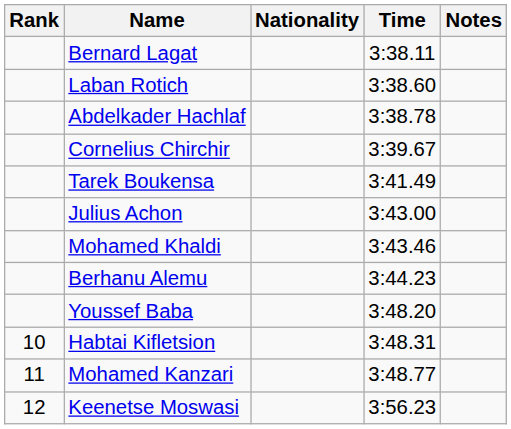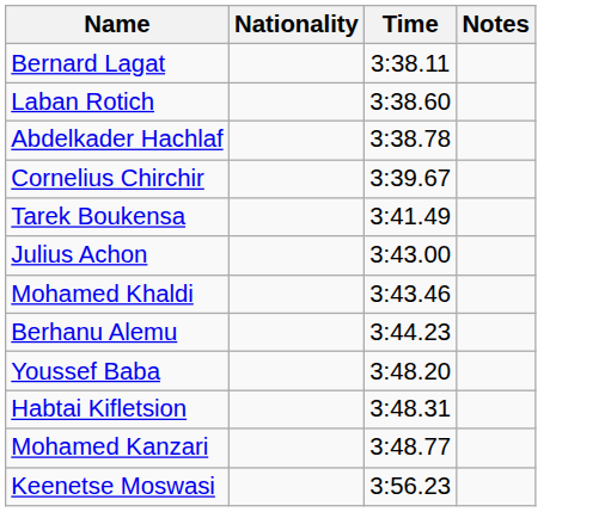- column: Rank | 10 | 11 | 12
